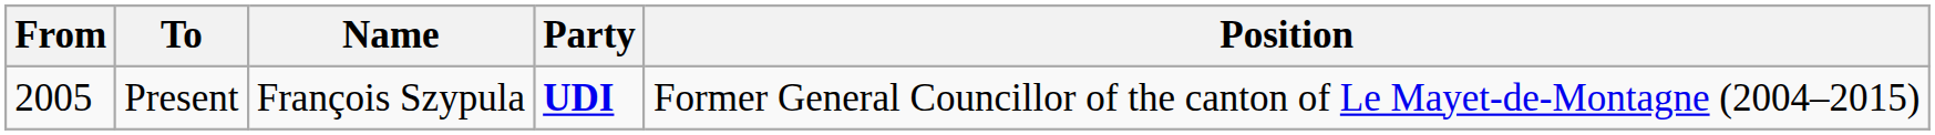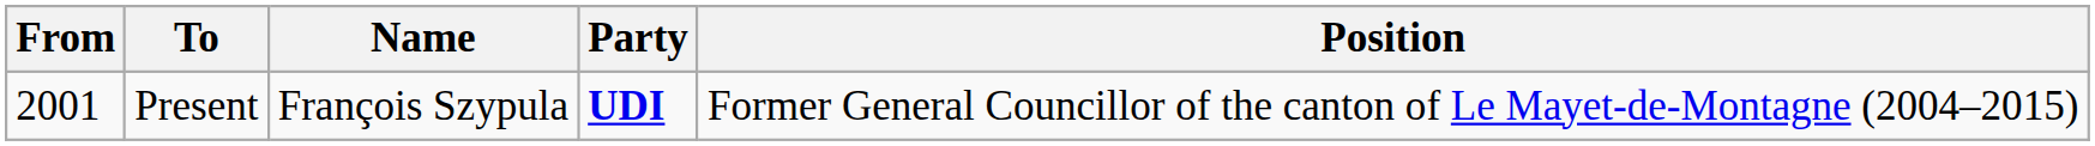Present | From: 2005 -> 2001
